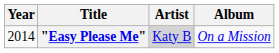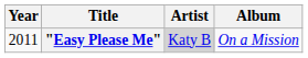"Easy Please Me" | Year: 2014 -> 2011
